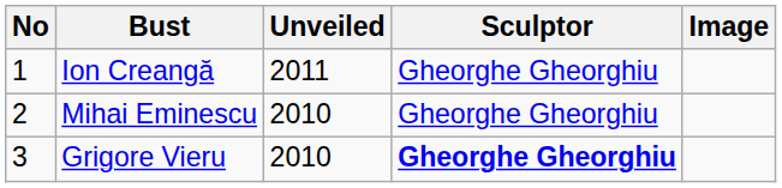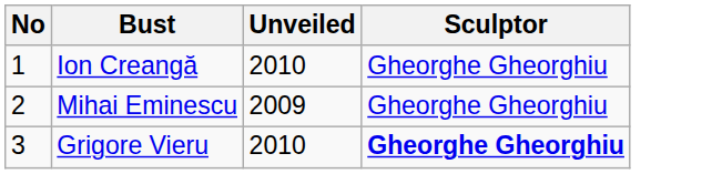- column: Image
Ion Creangă | Unveiled: 2011 -> 2010
Mihai Eminescu | Unveiled: 2010 -> 2009
